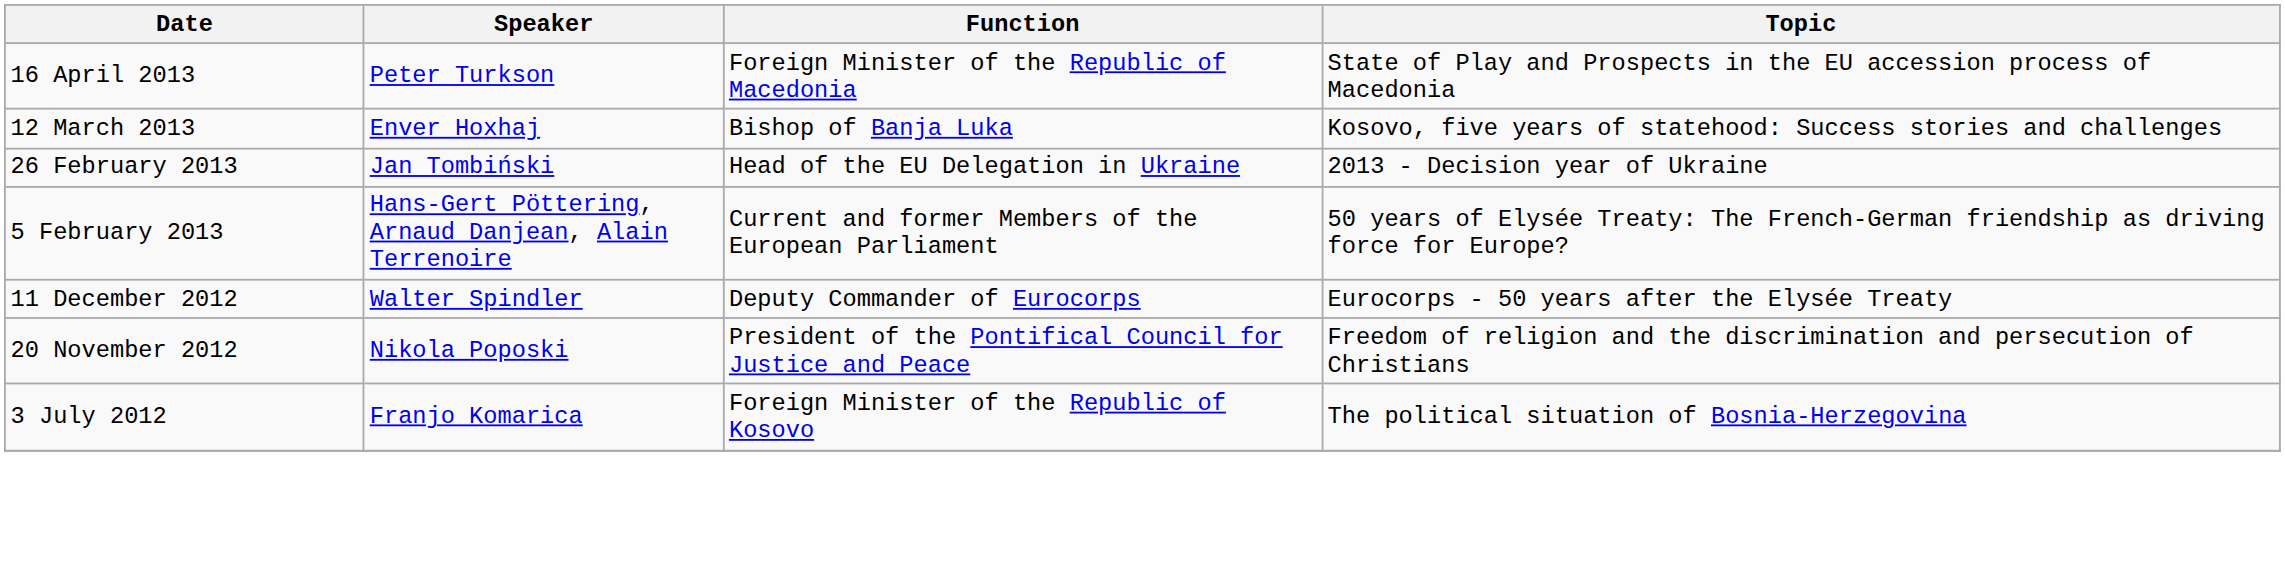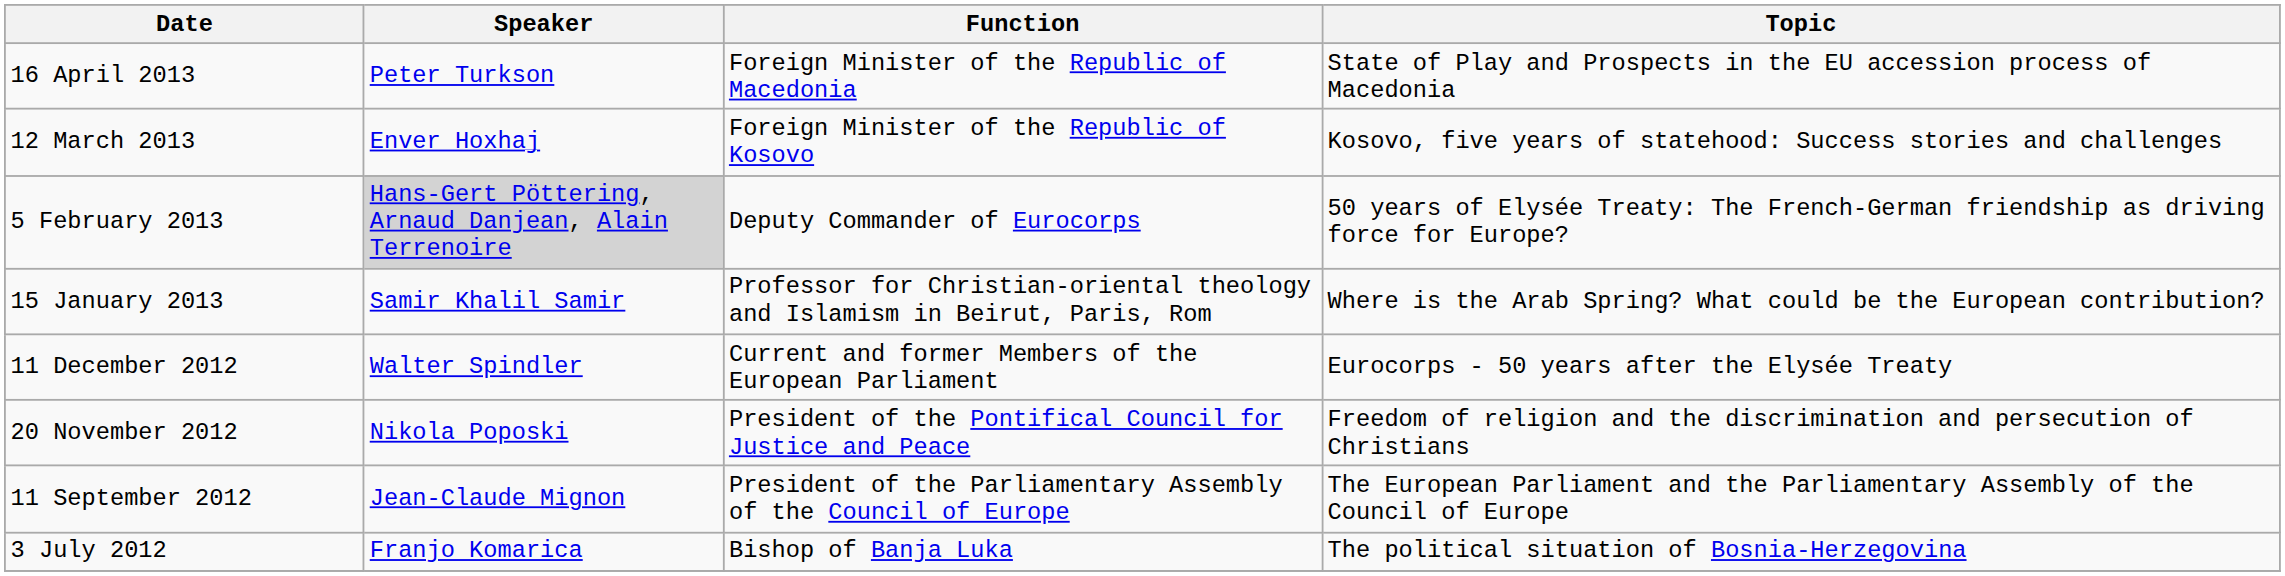12 March 2013 | Function: Bishop of Banja Luka -> Foreign Minister of the Republic of Kosovo
- row: 26 February 2013 | Jan Tombiński | Head of the EU Delegation in Ukraine | 2013 - Decision year of Ukraine
5 February 2013 | Speaker: no background -> lightgrey background
5 February 2013 | Function: Current and former Members of the European Parliament -> Deputy Commander of Eurocorps
+ row: 15 January 2013 | Samir Khalil Samir | Professor for Christian-oriental theology and Islamism in Beirut, Paris, Rom | Where is the Arab Spring? What could be the European contribution?
11 December 2012 | Function: Deputy Commander of Eurocorps -> Current and former Members of the European Parliament
+ row: 11 September 2012 | Jean-Claude Mignon | President of the Parliamentary Assembly of the Council of Europe | The European Parliament and the Parliamentary Assembly of the Council of Europe
3 July 2012 | Function: Foreign Minister of the Republic of Kosovo -> Bishop of Banja Luka
